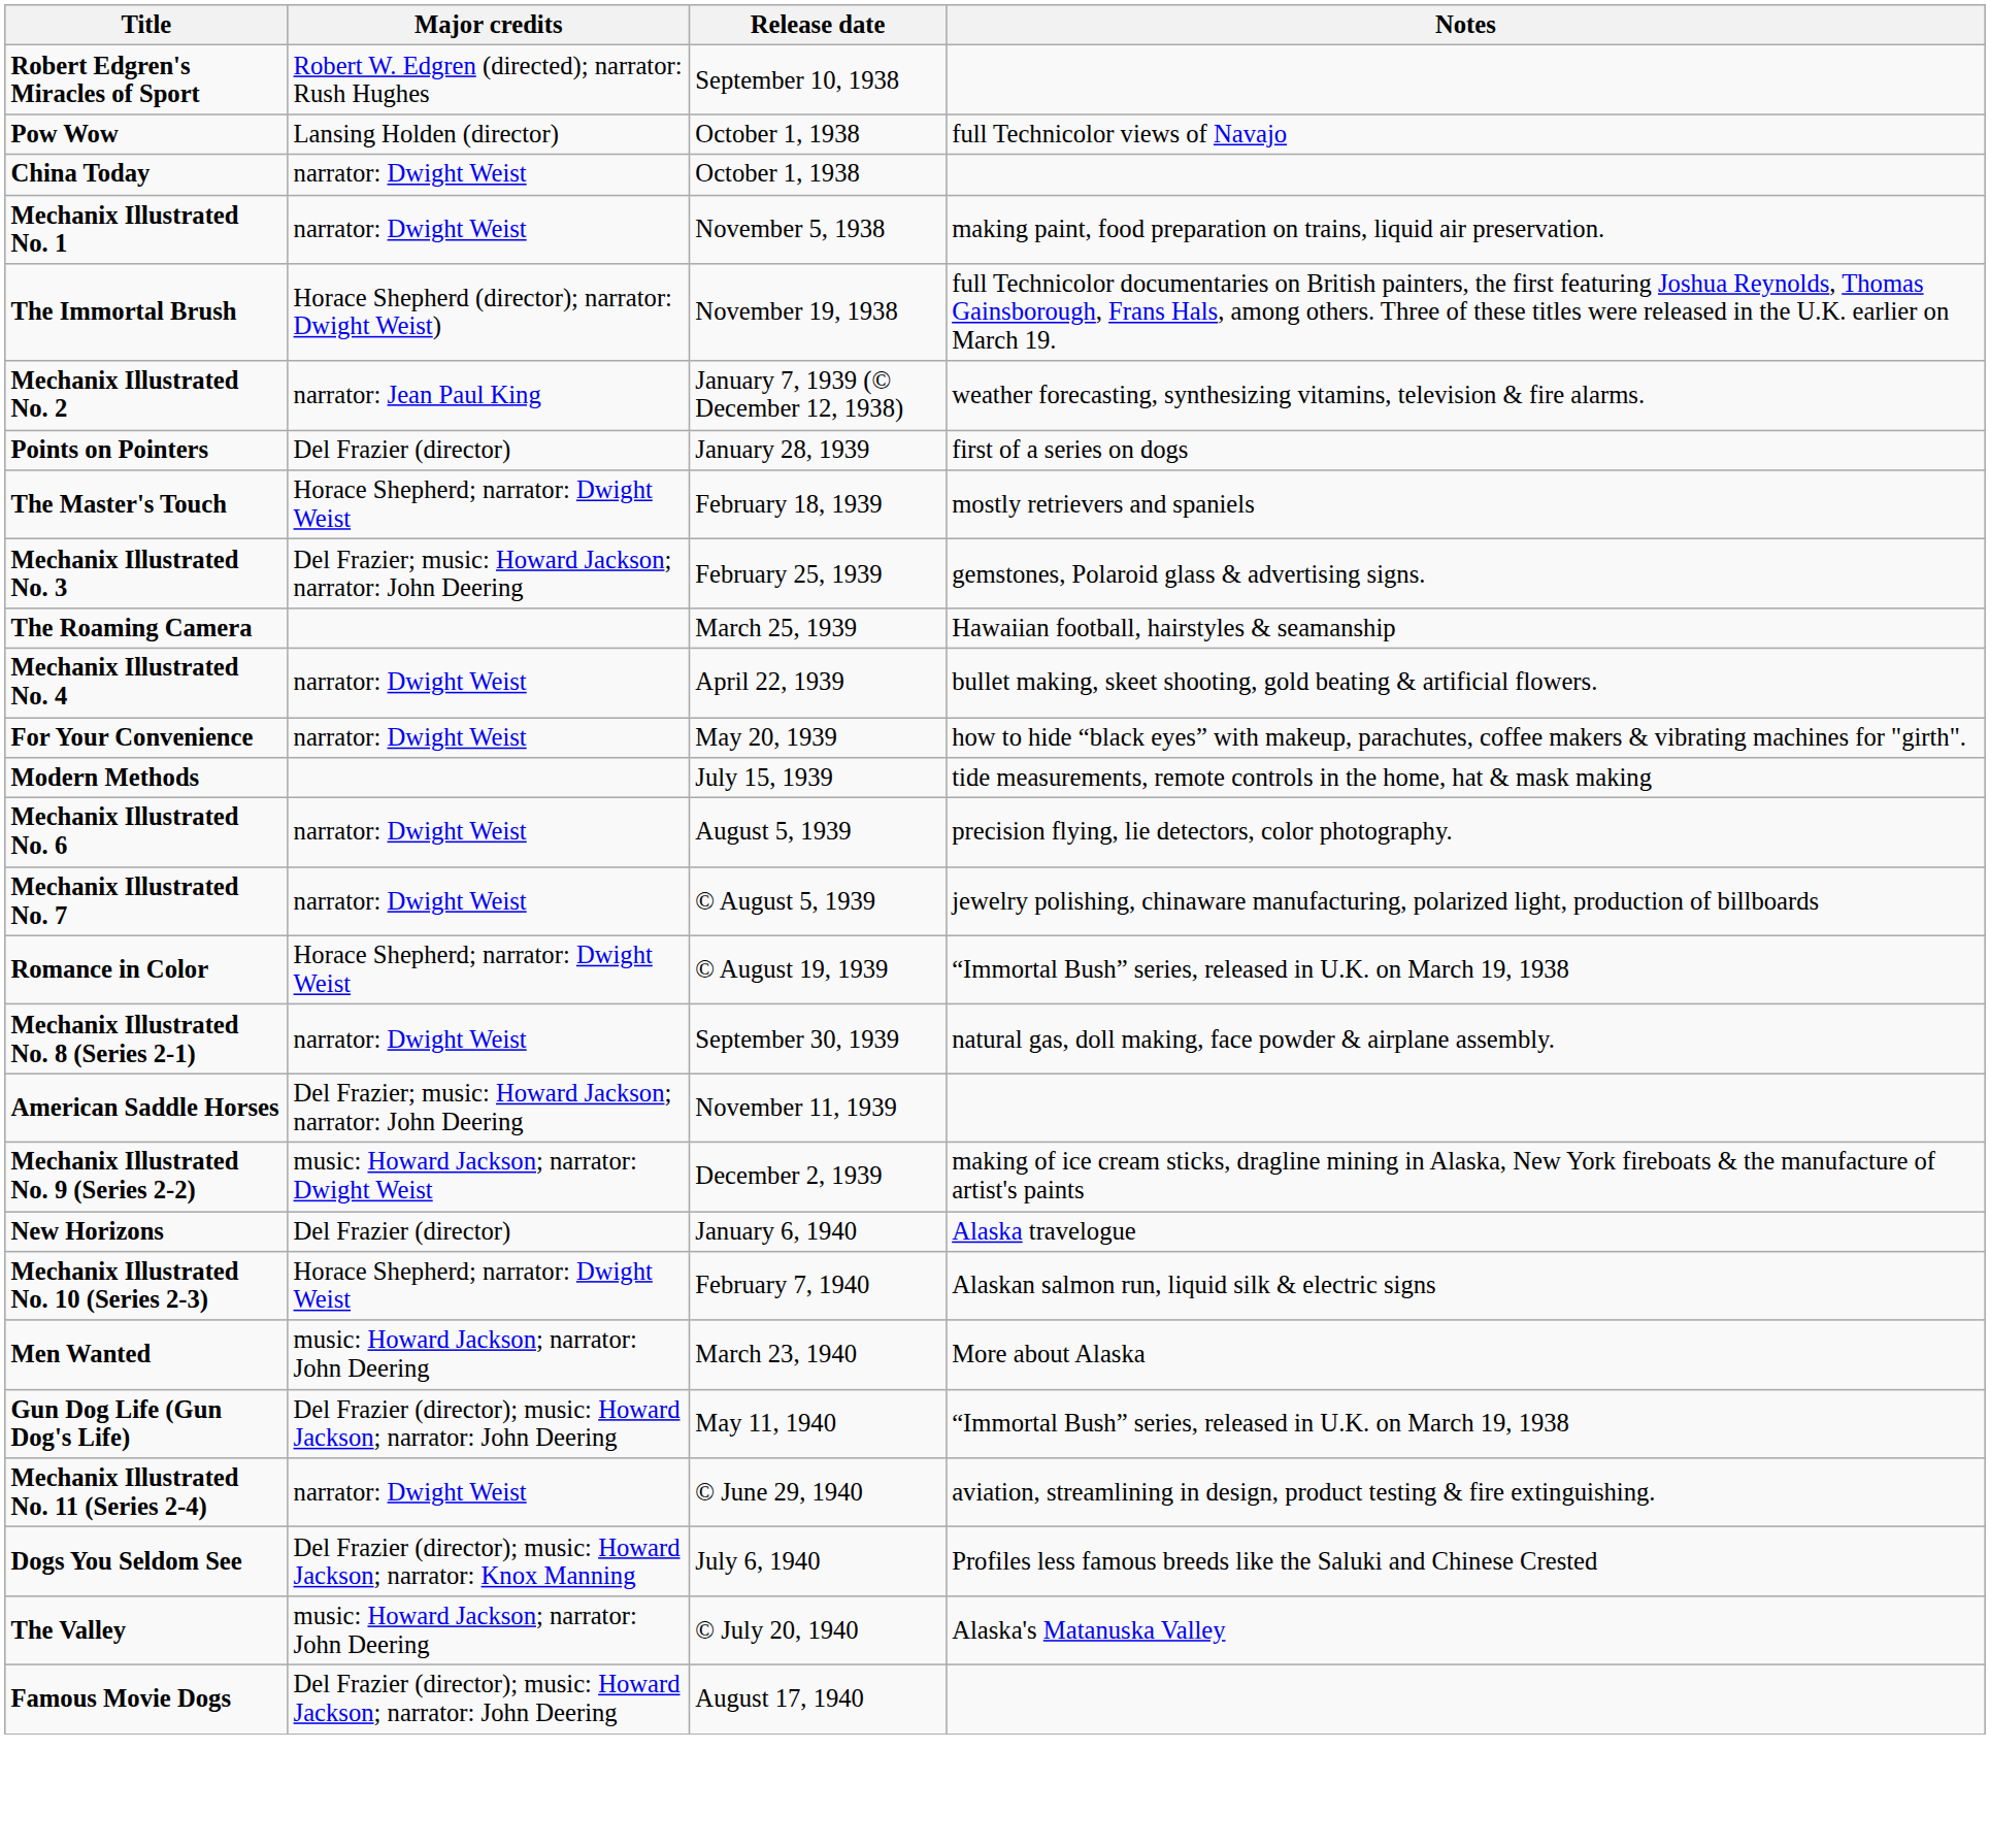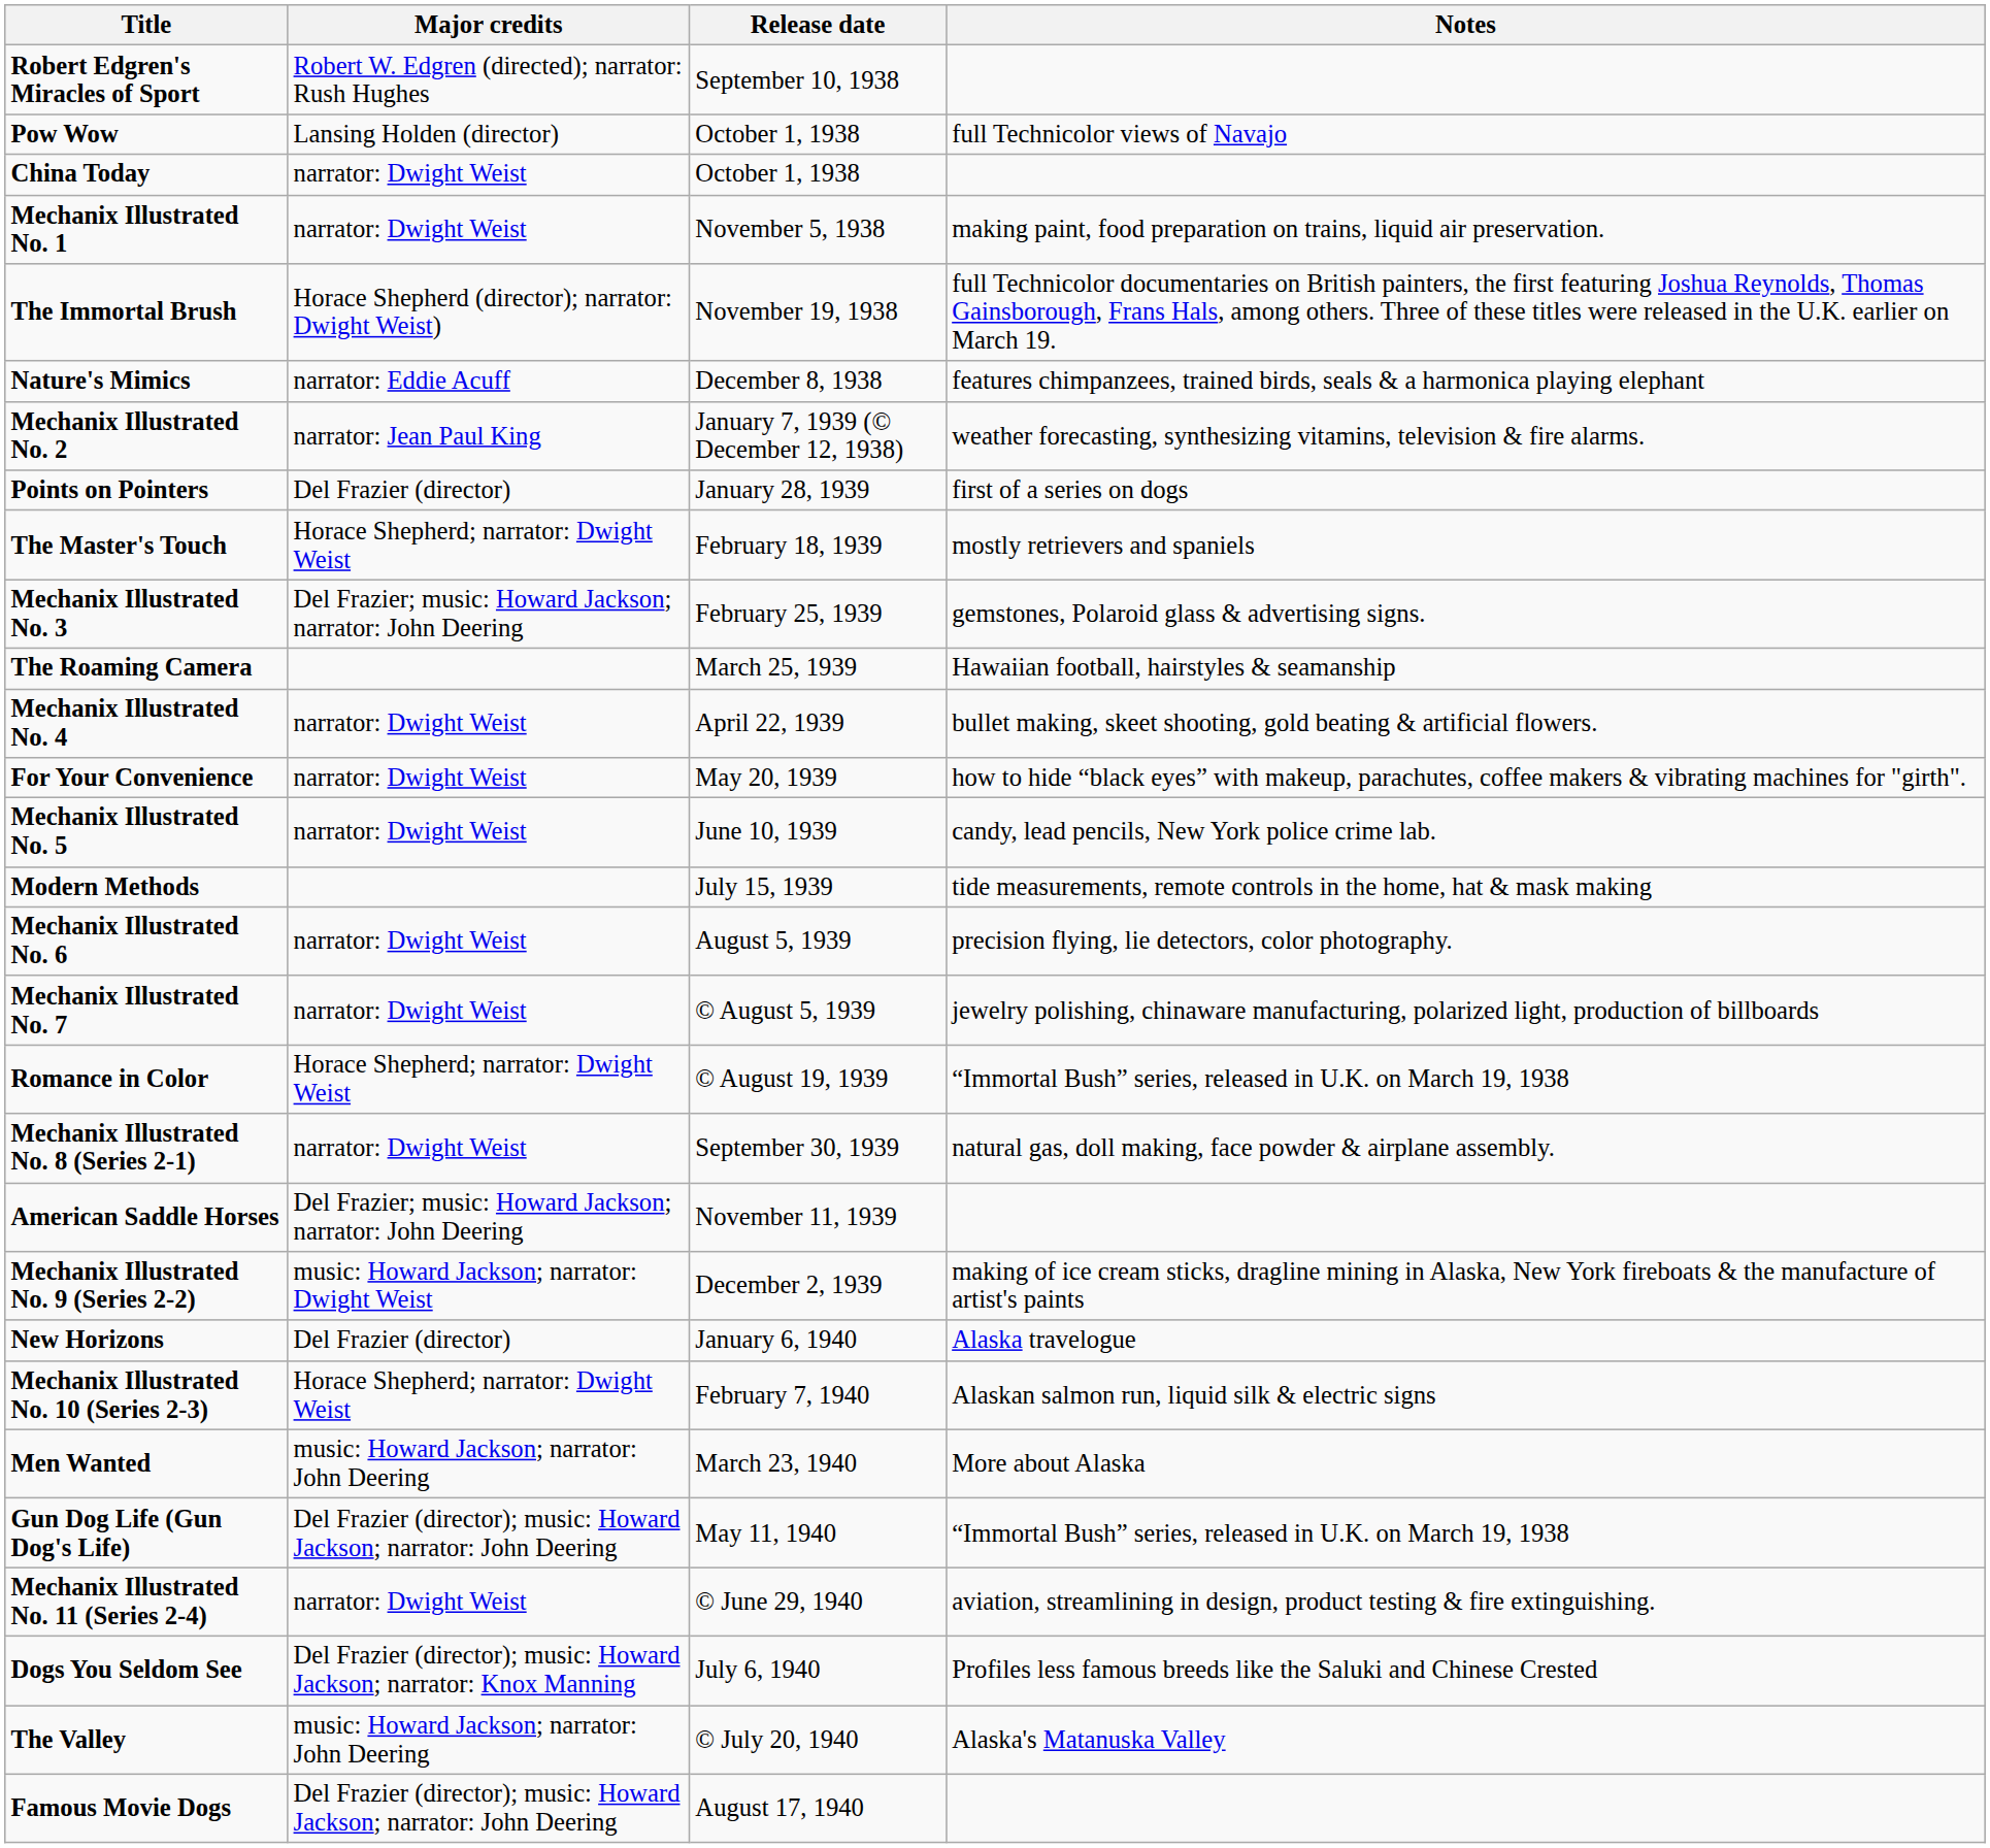+ row: Nature's Mimics | narrator: Eddie Acuff | December 8, 1938 | features chimpanzees, trained birds, seals & a harmonica playing elephant
+ row: Mechanix Illustrated No. 5 | narrator: Dwight Weist | June 10, 1939 | candy, lead pencils, New York police crime lab.
